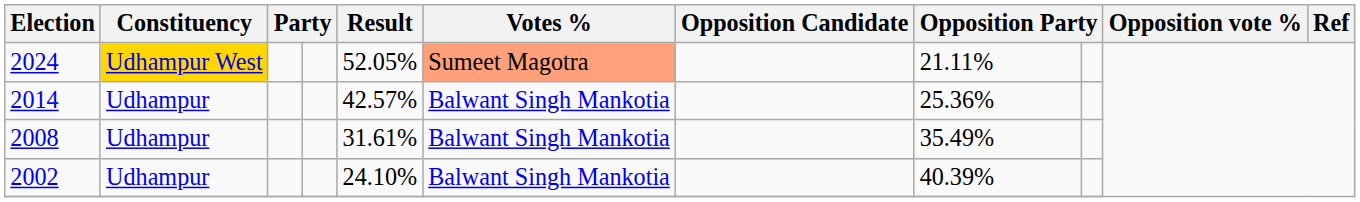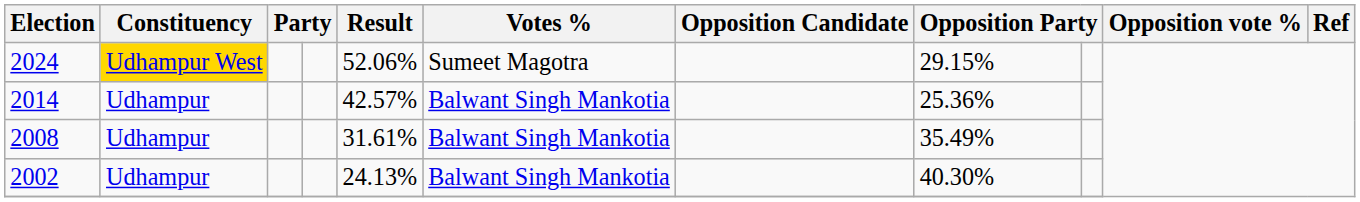2024 | Result: 52.05% -> 52.06%
2024 | Votes %: lightsalmon background -> no background
2024 | column 8: 21.11% -> 29.15%
2002 | Result: 24.10% -> 24.13%
2002 | column 8: 40.39% -> 40.30%
